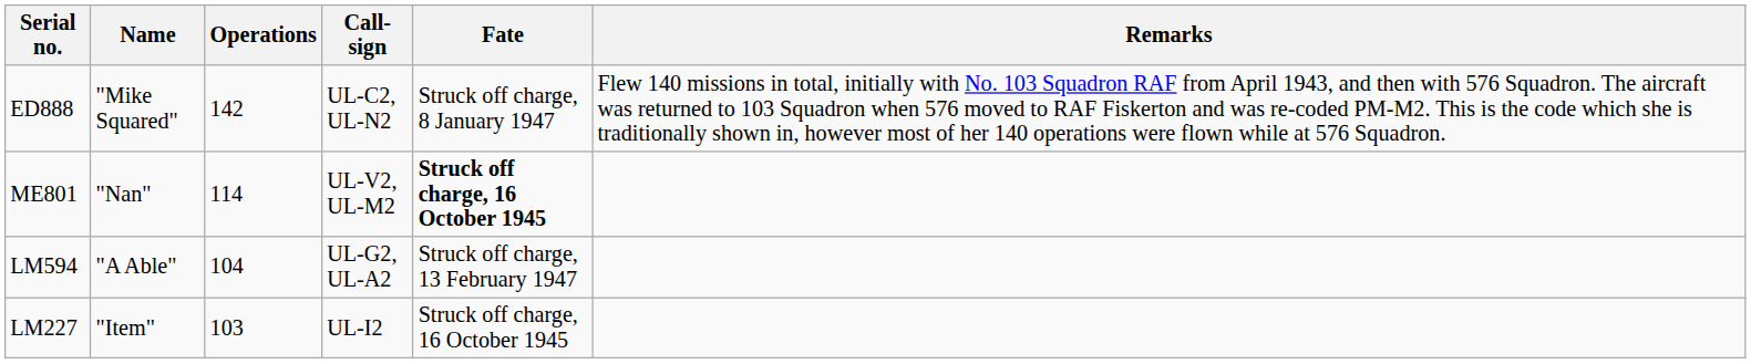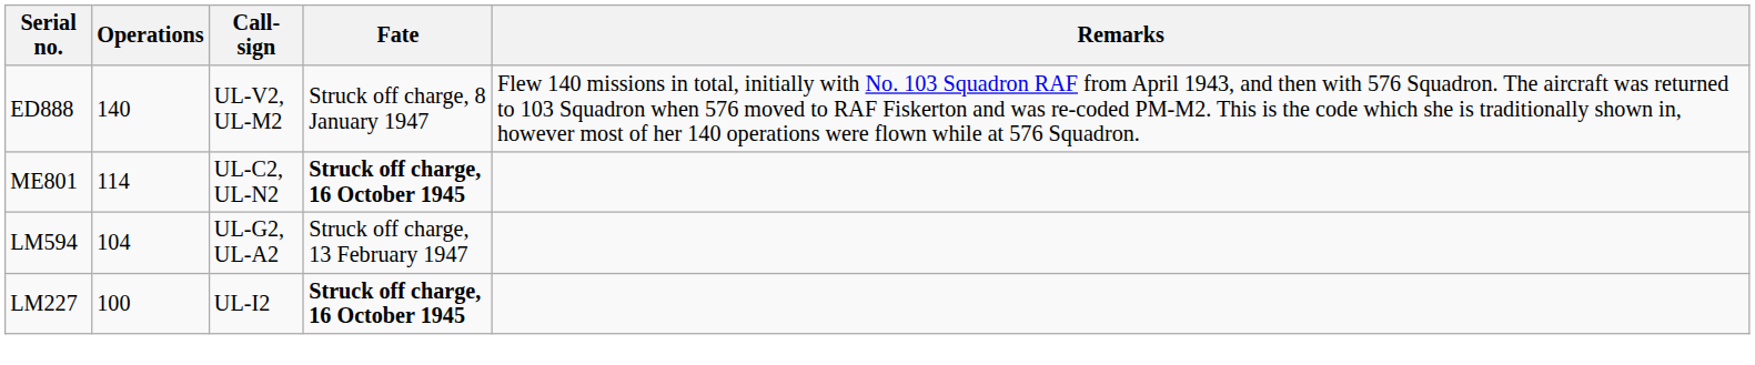- column: Name | "Mike Squared" | "Nan" | "A Able" | "Item"
ED888 | Operations: 142 -> 140
ED888 | Call-sign: UL-C2, UL-N2 -> UL-V2, UL-M2
ME801 | Call-sign: UL-V2, UL-M2 -> UL-C2, UL-N2
LM227 | Operations: 103 -> 100
LM227 | Fate: normal -> bold
